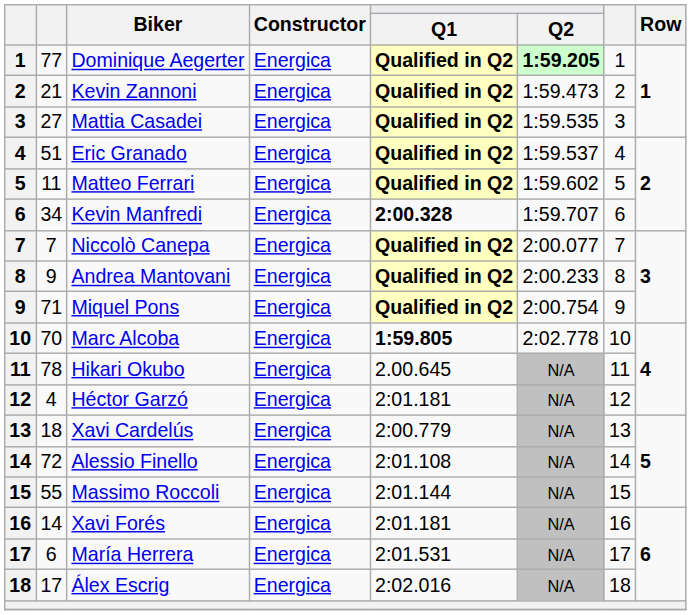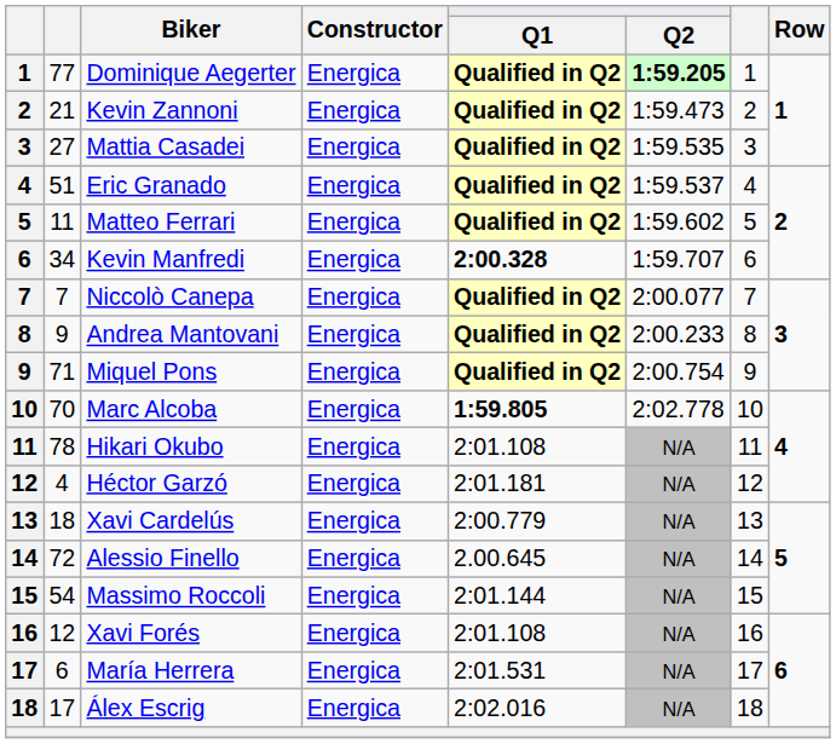Hikari Okubo | Q1: 2.00.645 -> 2:01.108
Alessio Finello | Q1: 2:01.108 -> 2.00.645
Massimo Roccoli | column 2: 55 -> 54
Xavi Forés | column 2: 14 -> 12
Xavi Forés | Q1: 2:01.181 -> 2:01.108
